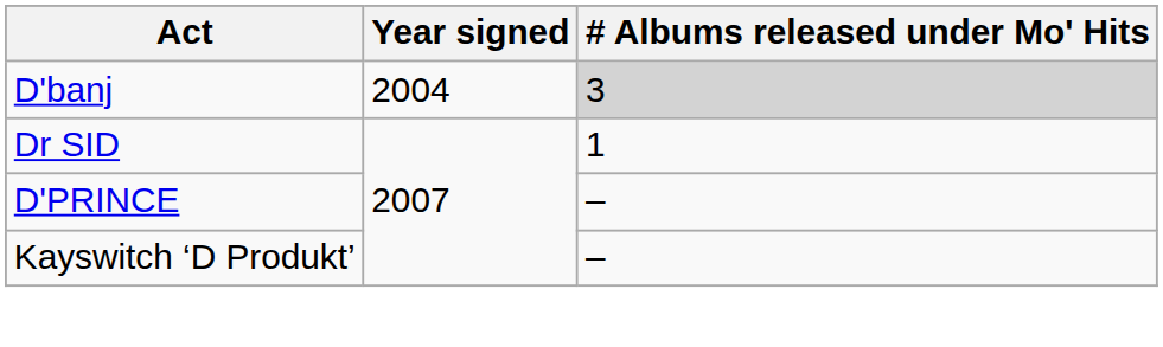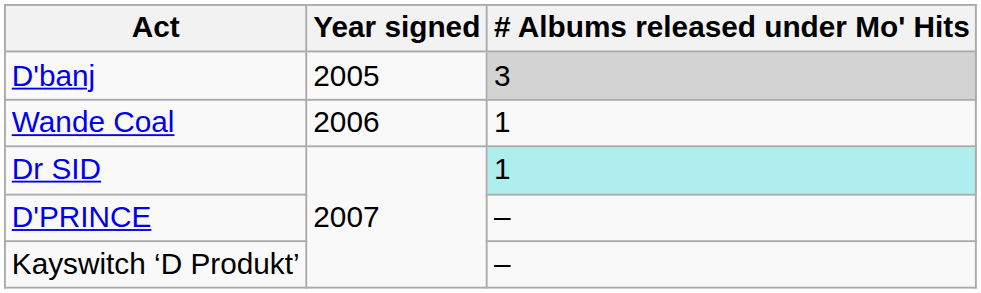D'banj | Year signed: 2004 -> 2005
+ row: Wande Coal | 2006 | 1
Dr SID | # Albums released under Mo' Hits: no background -> paleturquoise background
